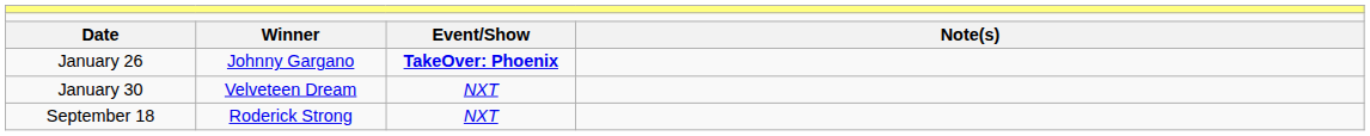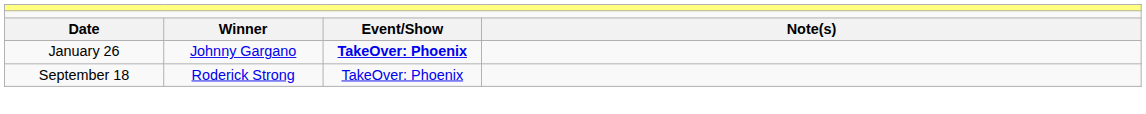- row: January 30 | Velveteen Dream | NXT
September 18 | column 3: NXT -> TakeOver: Phoenix
